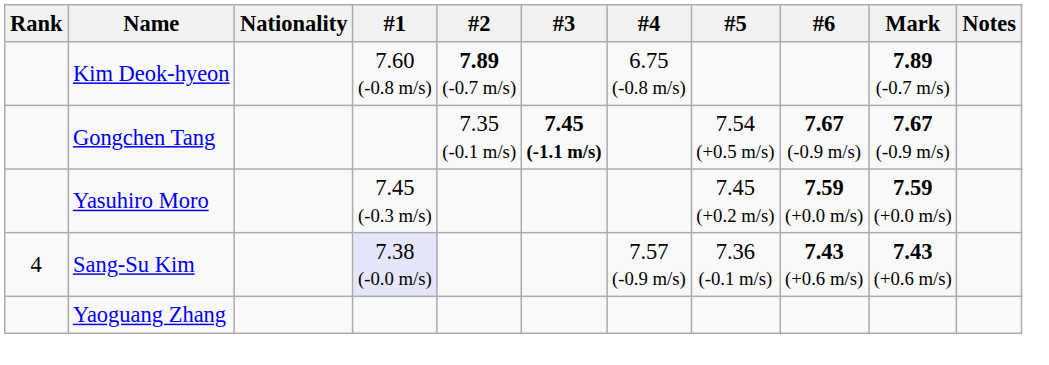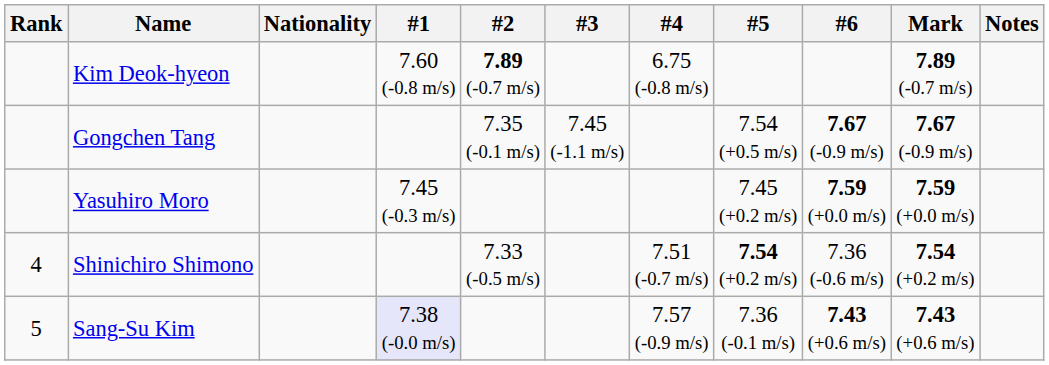Gongchen Tang | #3: bold -> normal
+ row: 4 | Shinichiro Shimono | 7.33 (-0.5 m/s) | 7.51 (-0.7 m/s) | 7.54 (+0.2 m/s) | 7.36 (-0.6 m/s) | 7.54 (+0.2 m/s)
Sang-Su Kim | Rank: 4 -> 5
- row: Yaoguang Zhang
